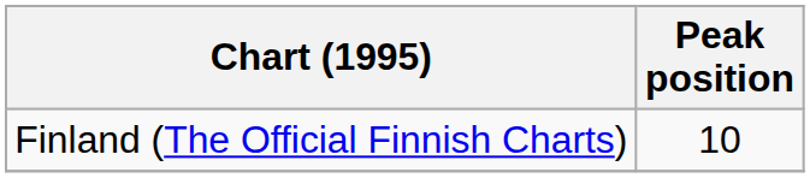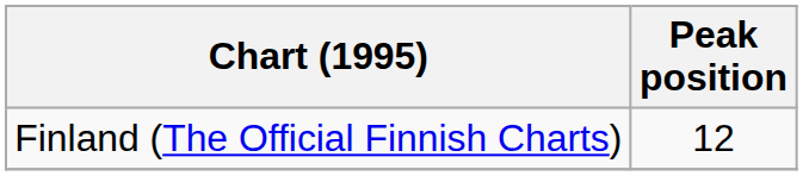Finland (The Official Finnish Charts) | Peak position: 10 -> 12
